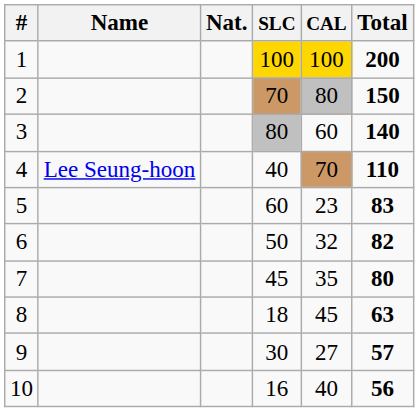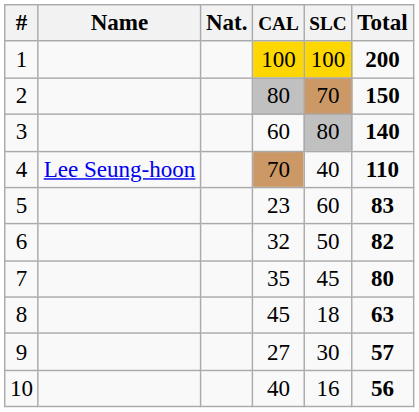columns swapped: CAL <-> SLC
